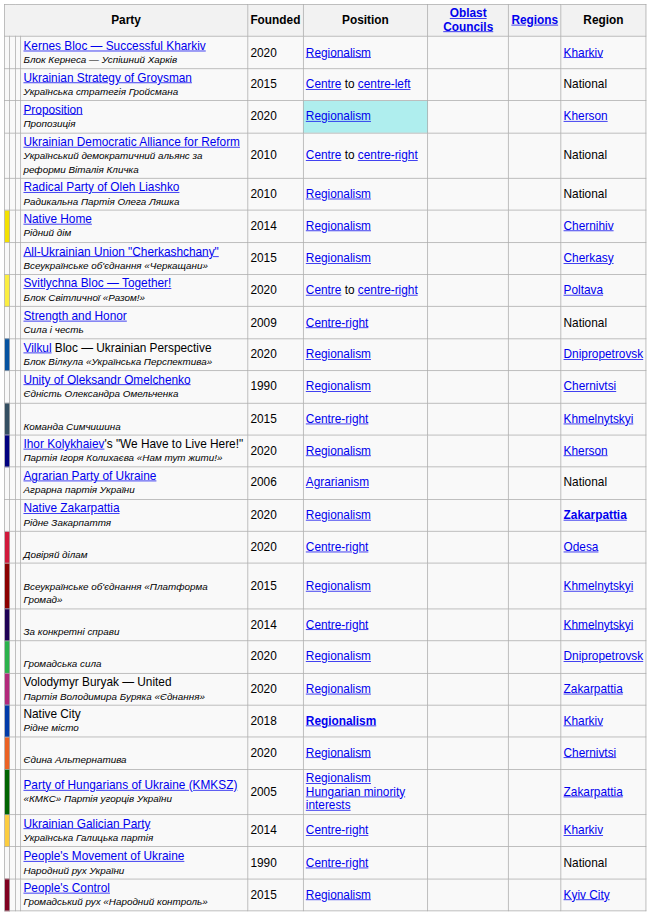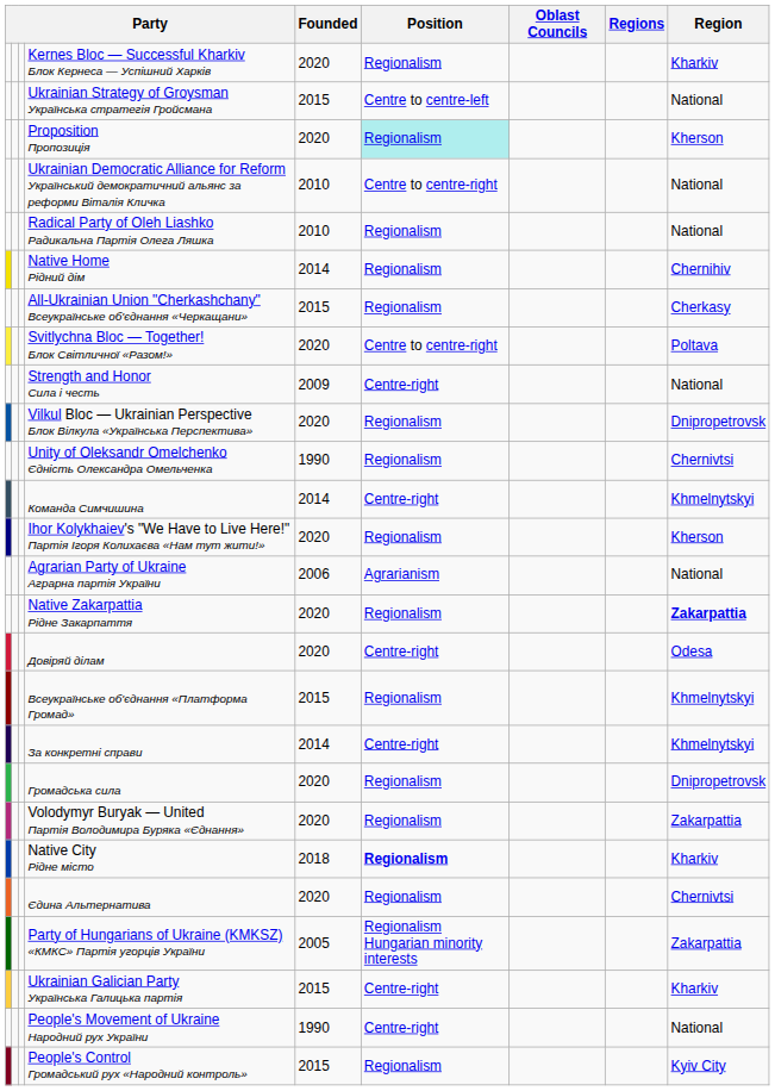Команда Симчишина | Founded: 2015 -> 2014
Ukrainian Galician Party Українська Галицька партія | Founded: 2014 -> 2015
